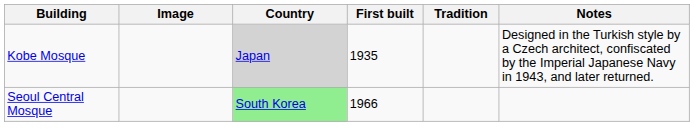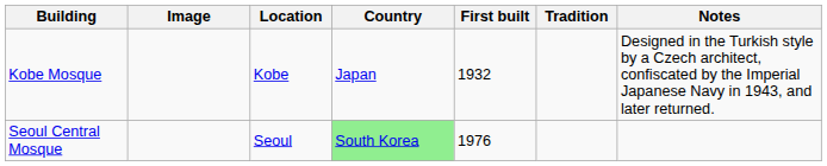+ column: Location | Kobe | Seoul
Kobe Mosque | Country: lightgrey background -> no background
Kobe Mosque | First built: 1935 -> 1932
Seoul Central Mosque | First built: 1966 -> 1976
